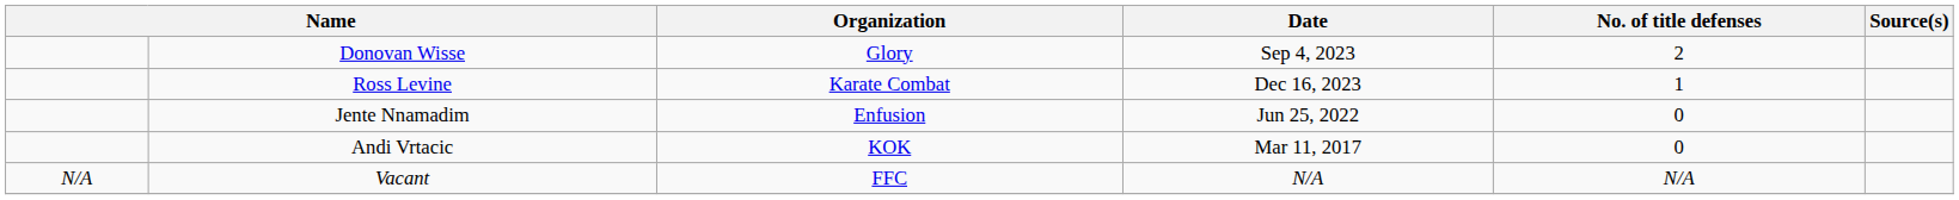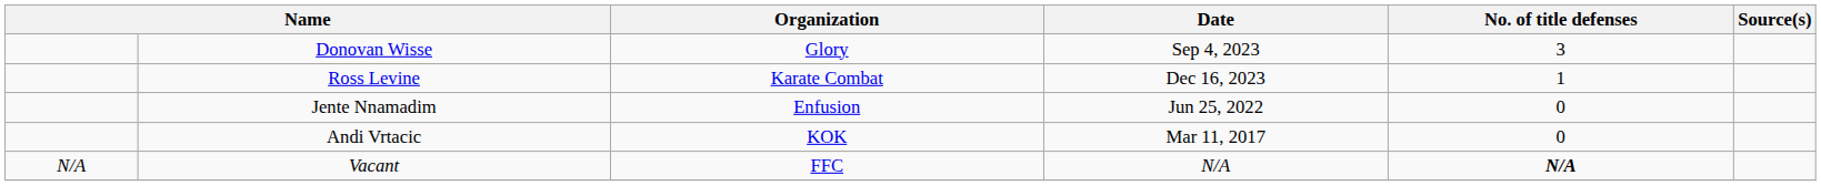Donovan Wisse | No. of title defenses: 2 -> 3
Vacant | No. of title defenses: normal -> bold
